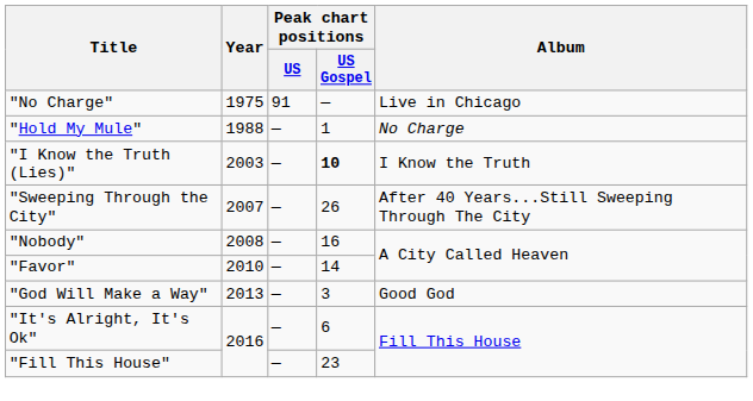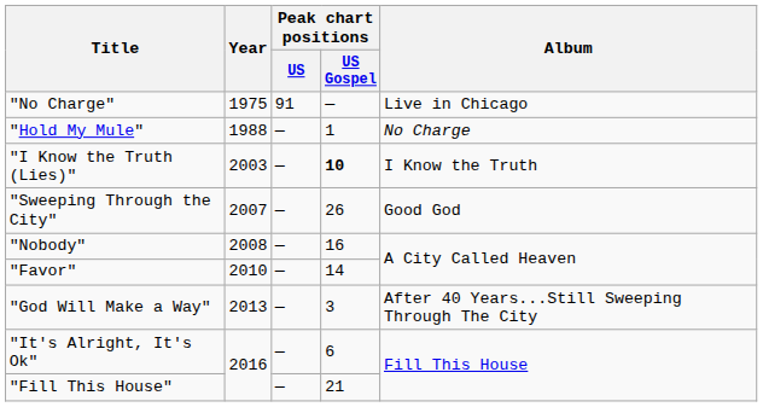"Sweeping Through the City" | Album: After 40 Years...Still Sweeping Through The City -> Good God
"God Will Make a Way" | Album: Good God -> After 40 Years...Still Sweeping Through The City
"Fill This House" | Peak chart positions / US Gospel: 23 -> 21
